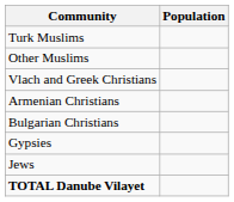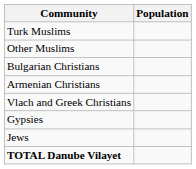rows swapped: Bulgarian Christians <-> Vlach and Greek Christians
